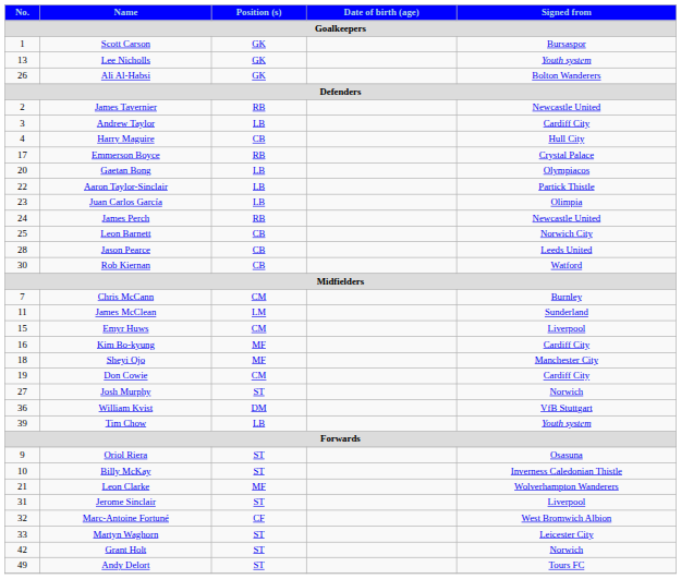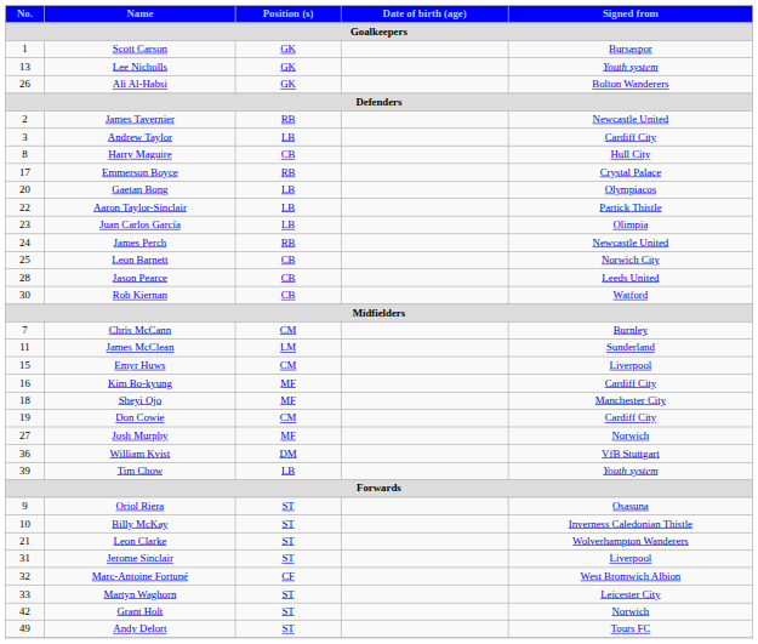Harry Maguire | No. / Goalkeepers: 4 -> 8
Josh Murphy | Position (s) / Goalkeepers: ST -> MF
Leon Clarke | Position (s) / Goalkeepers: MF -> ST
